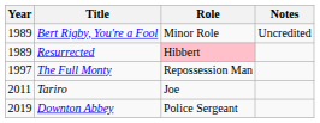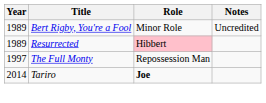Tariro | Year: 2011 -> 2014
Tariro | Role: normal -> bold
- row: 2019 | Downton Abbey | Police Sergeant
